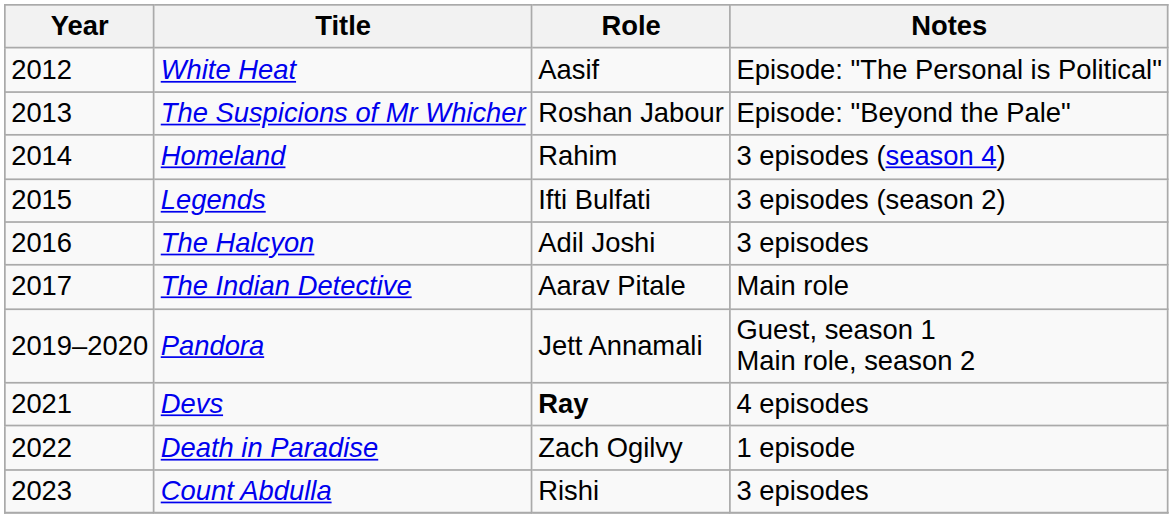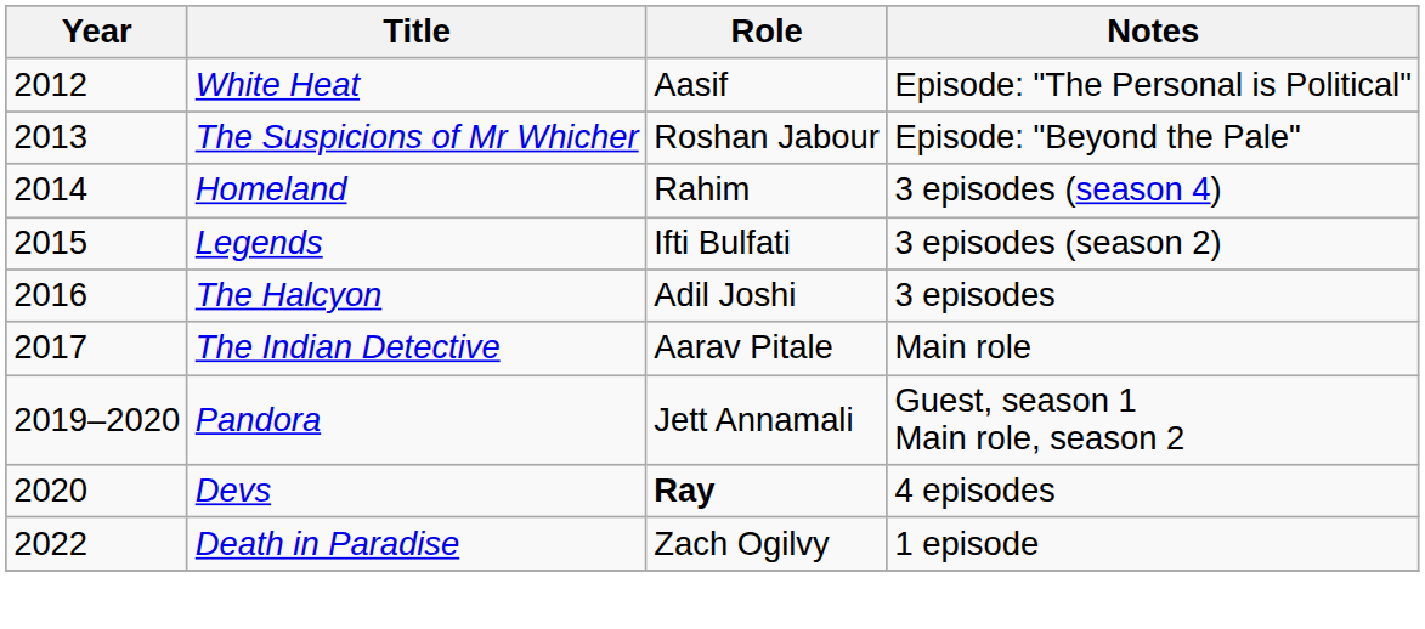Devs | Year: 2021 -> 2020
- row: 2023 | Count Abdulla | Rishi | 3 episodes
